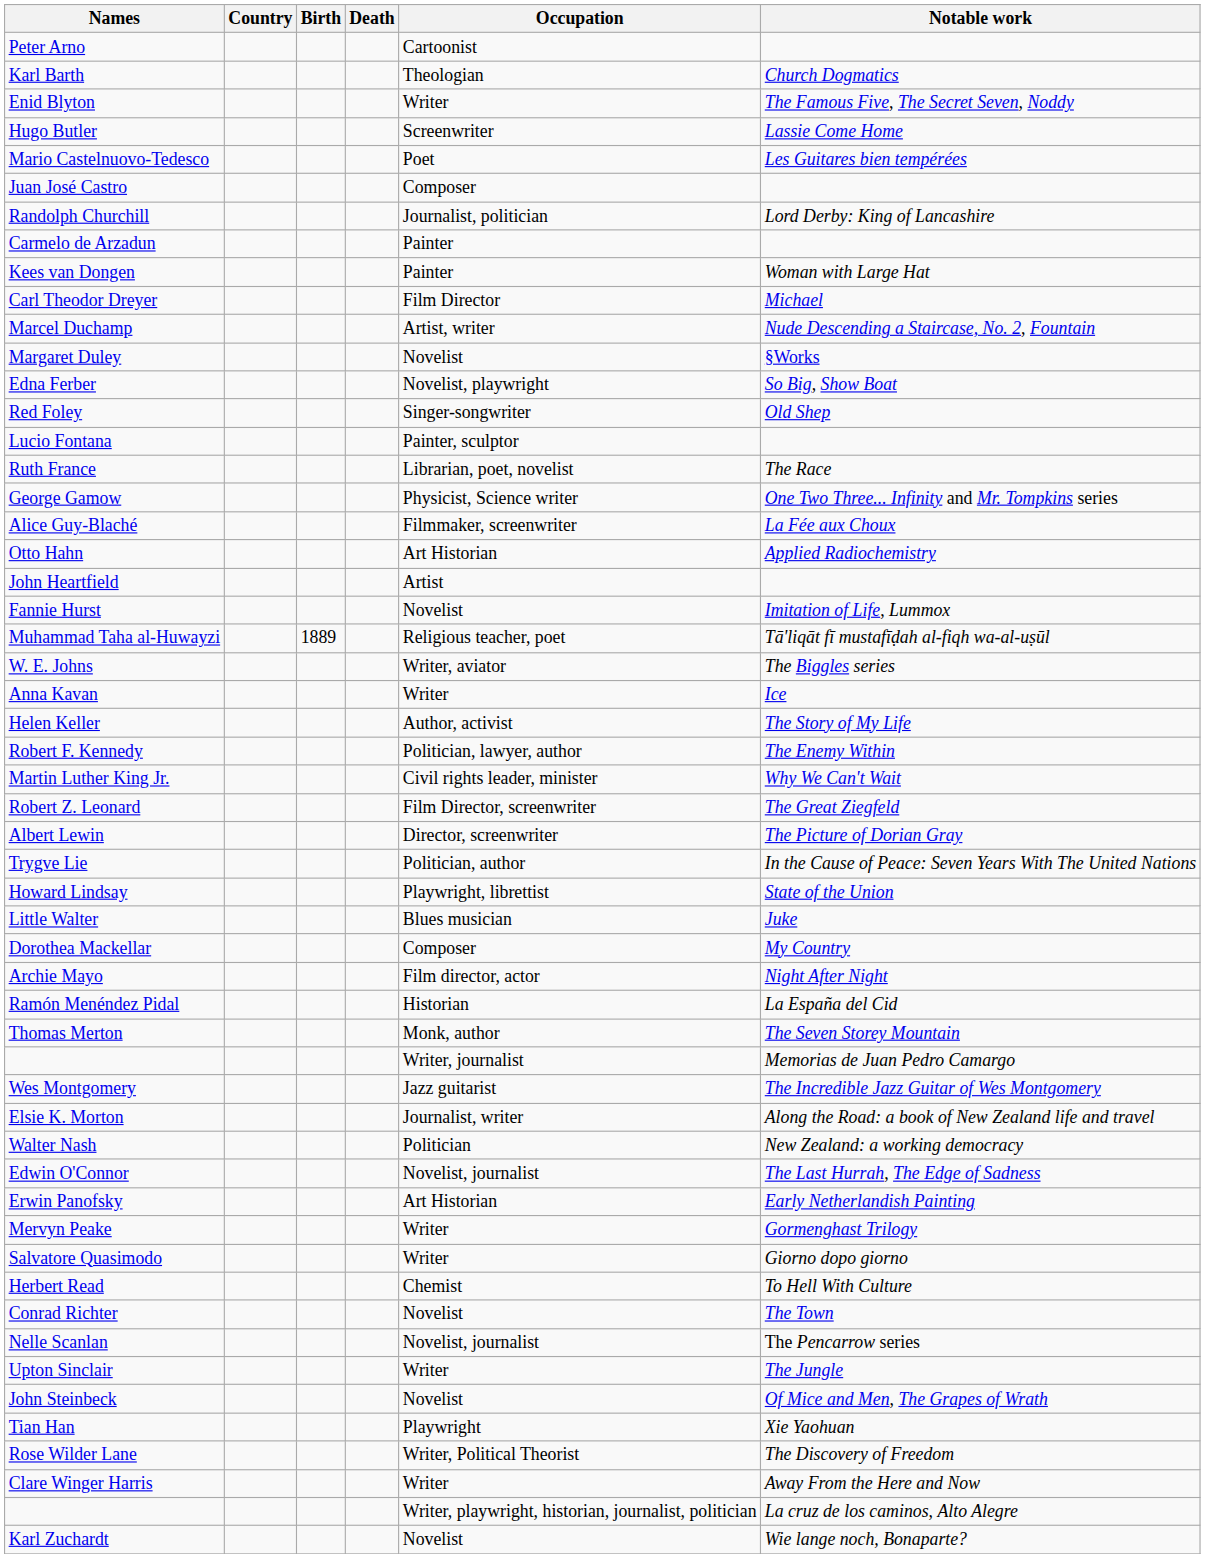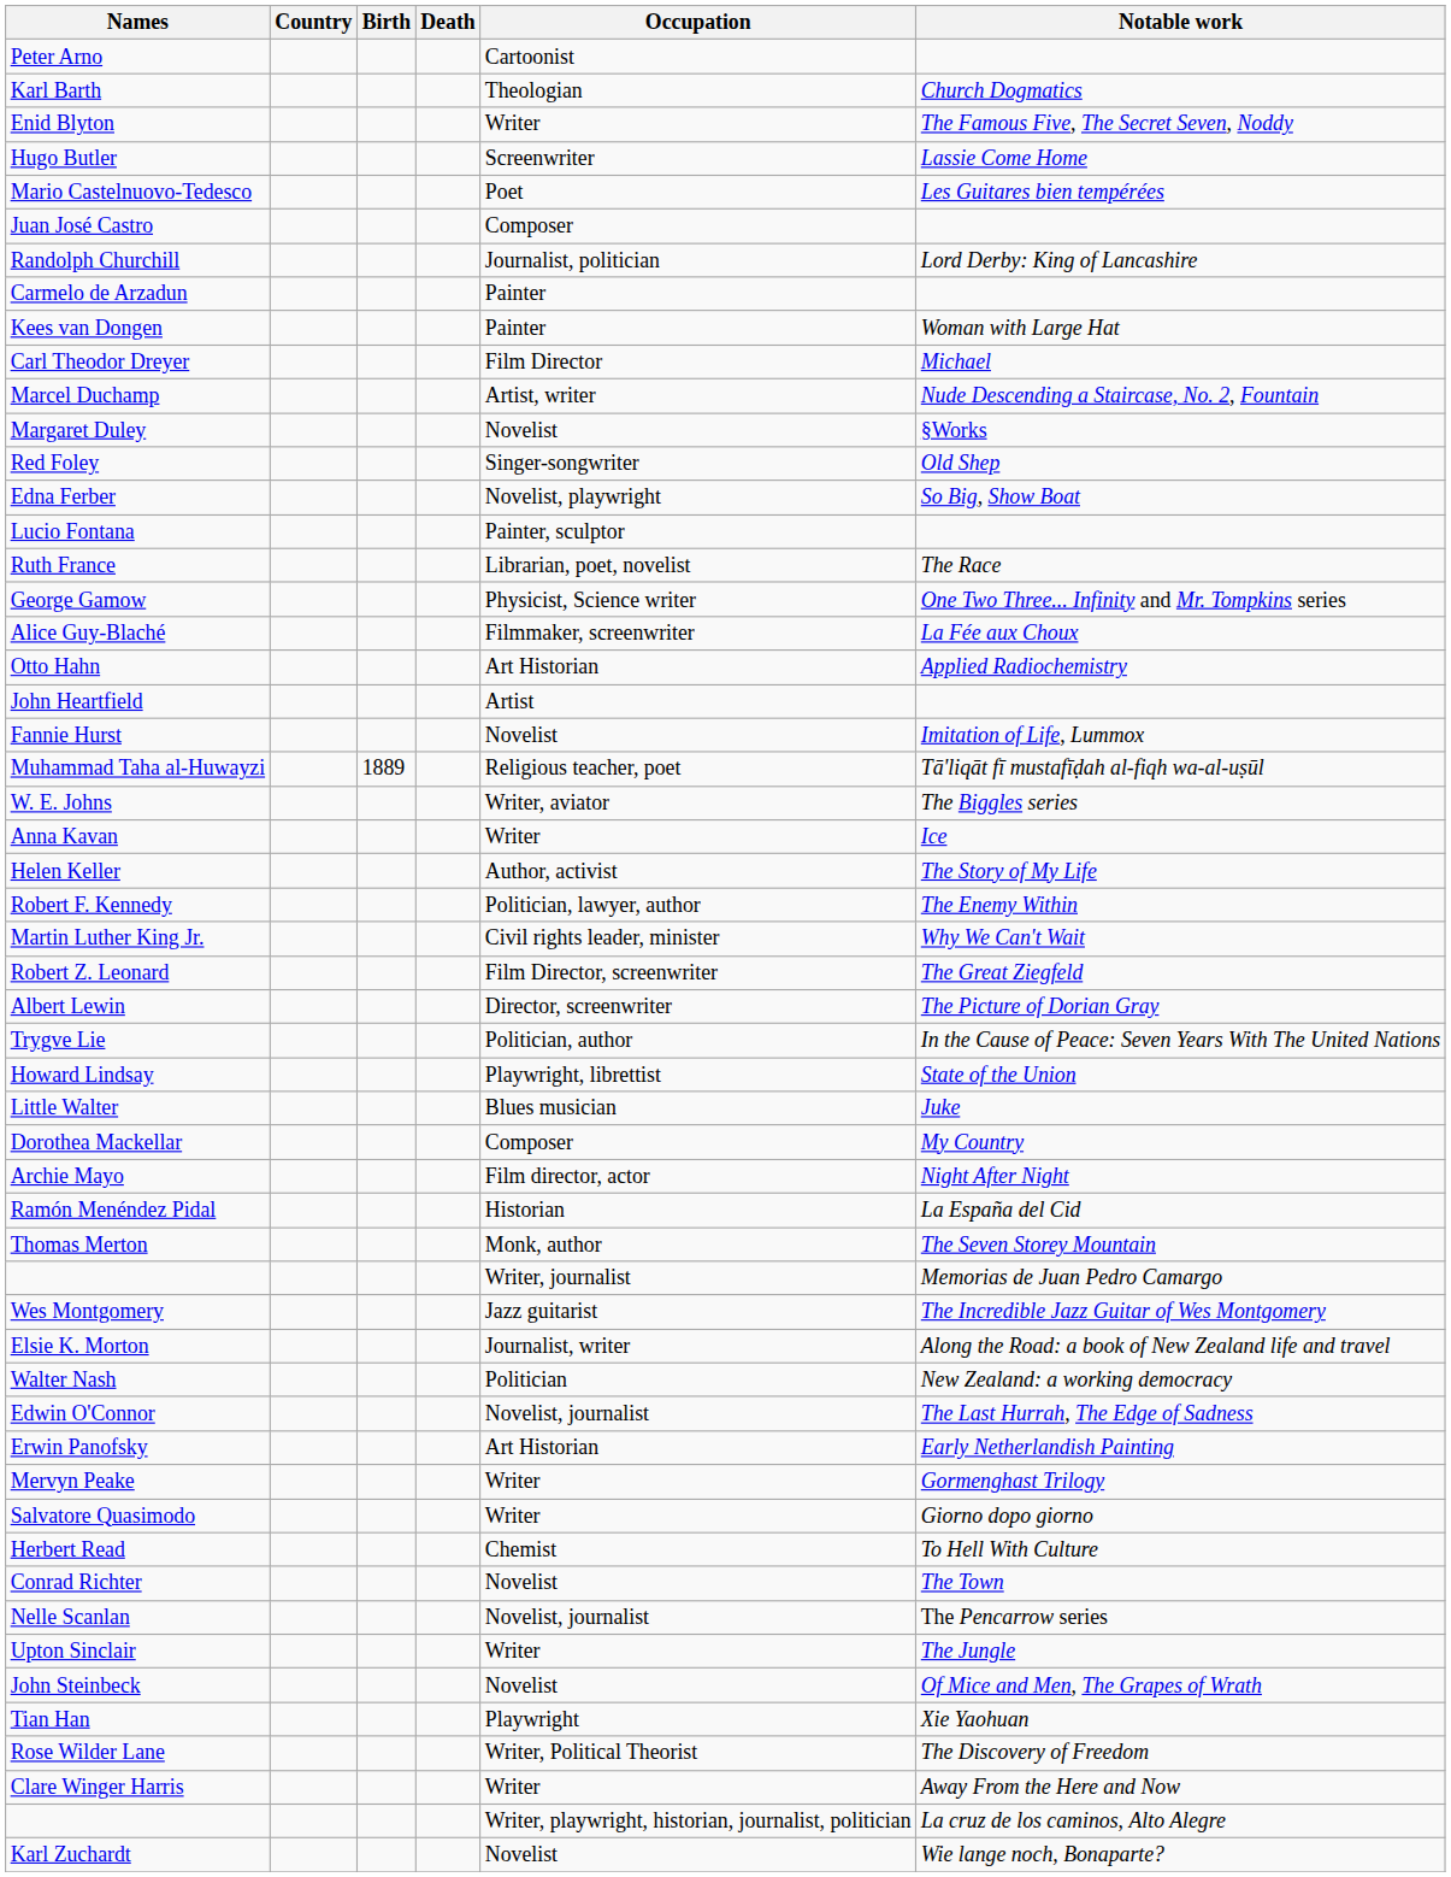rows swapped: Edna Ferber <-> Red Foley
